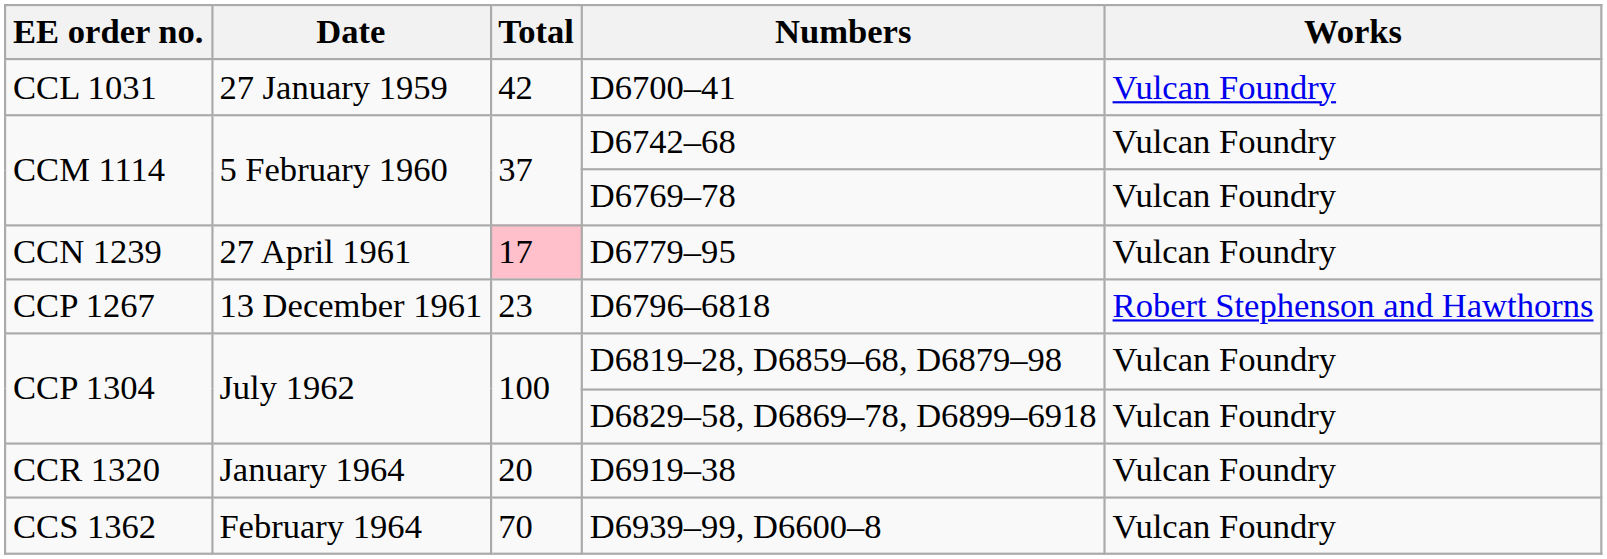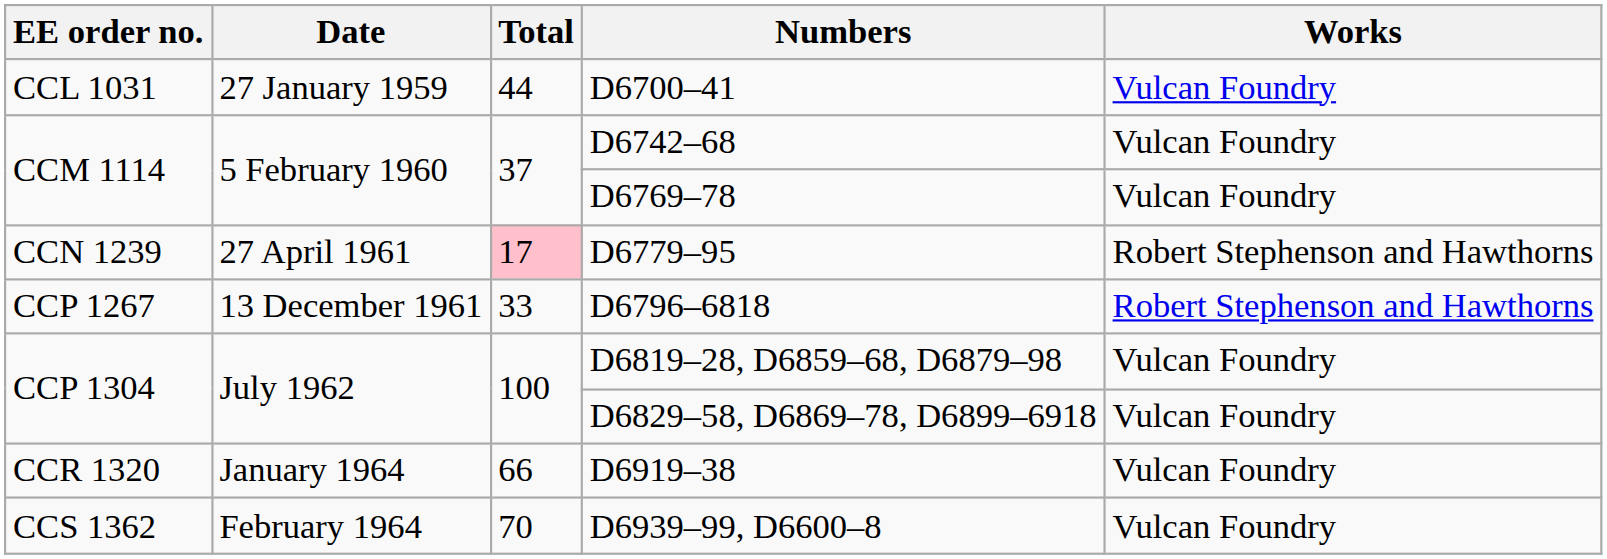D6700–41 | Total: 42 -> 44
D6779–95 | Works: Vulcan Foundry -> Robert Stephenson and Hawthorns
D6796–6818 | Total: 23 -> 33
D6919–38 | Total: 20 -> 66
